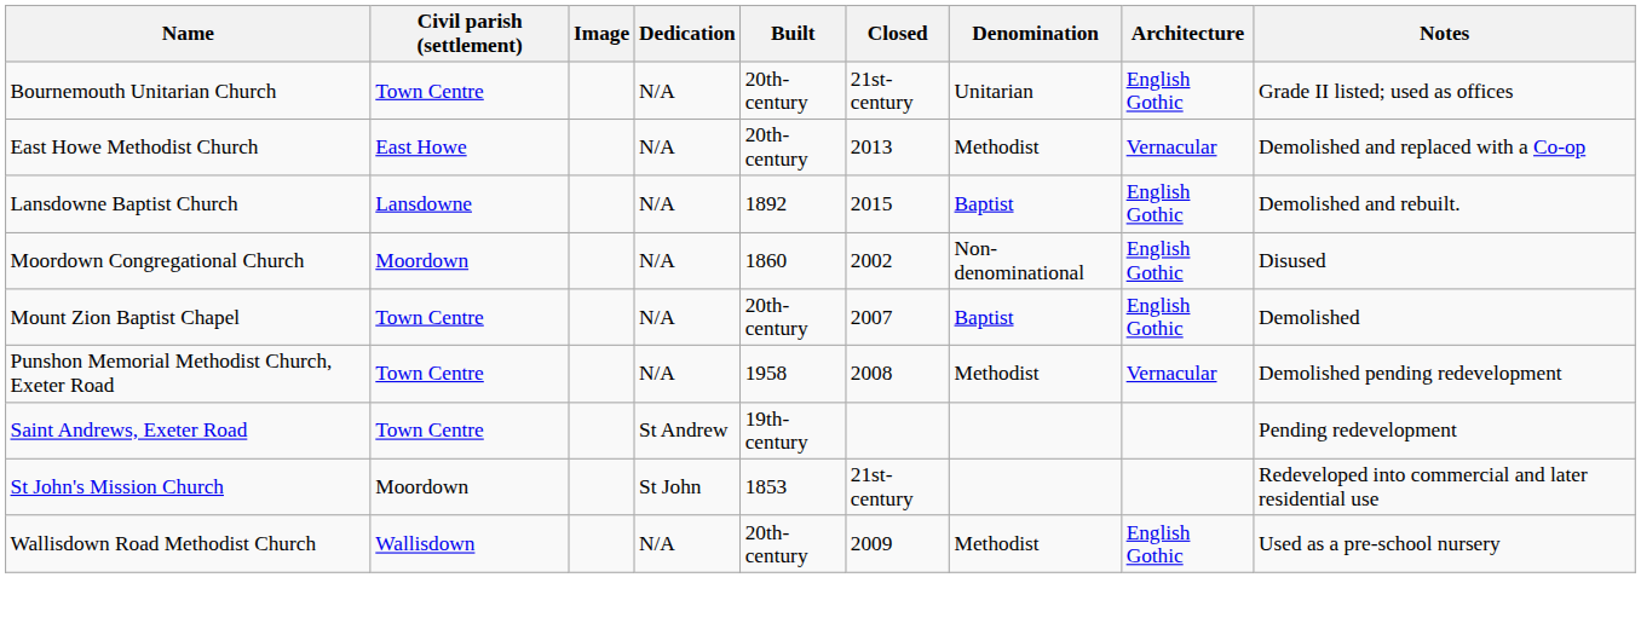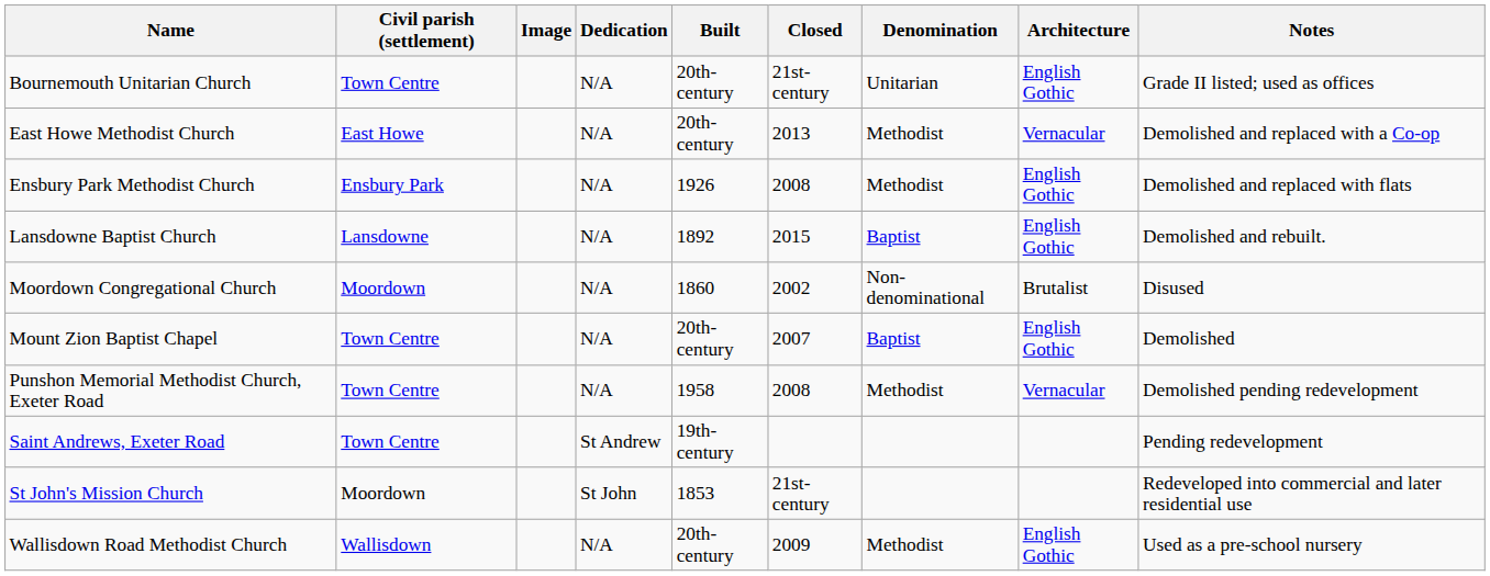+ row: Ensbury Park Methodist Church | Ensbury Park | N/A | 1926 | 2008 | Methodist | English Gothic | Demolished and replaced with flats
Moordown Congregational Church | Architecture: English Gothic -> Brutalist
